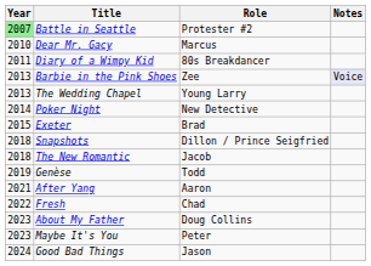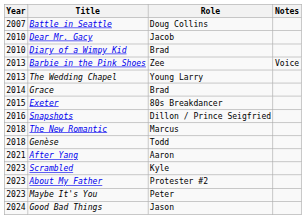Battle in Seattle | Year: lightgreen background -> no background
Battle in Seattle | Role: Protester #2 -> Doug Collins
Dear Mr. Gacy | Role: Marcus -> Jacob
Diary of a Wimpy Kid | Year: 2011 -> 2010
Diary of a Wimpy Kid | Role: 80s Breakdancer -> Brad
Barbie in the Pink Shoes | Notes: lavender background -> no background
+ row: 2014 | Grace | Brad
- row: 2014 | Poker Night | New Detective
Exeter | Role: Brad -> 80s Breakdancer
Snapshots | Year: 2018 -> 2016
The New Romantic | Role: Jacob -> Marcus
Genèse | Year: 2019 -> 2018
- row: 2022 | Fresh | Chad
+ row: 2023 | Scrambled | Kyle
About My Father | Role: Doug Collins -> Protester #2
